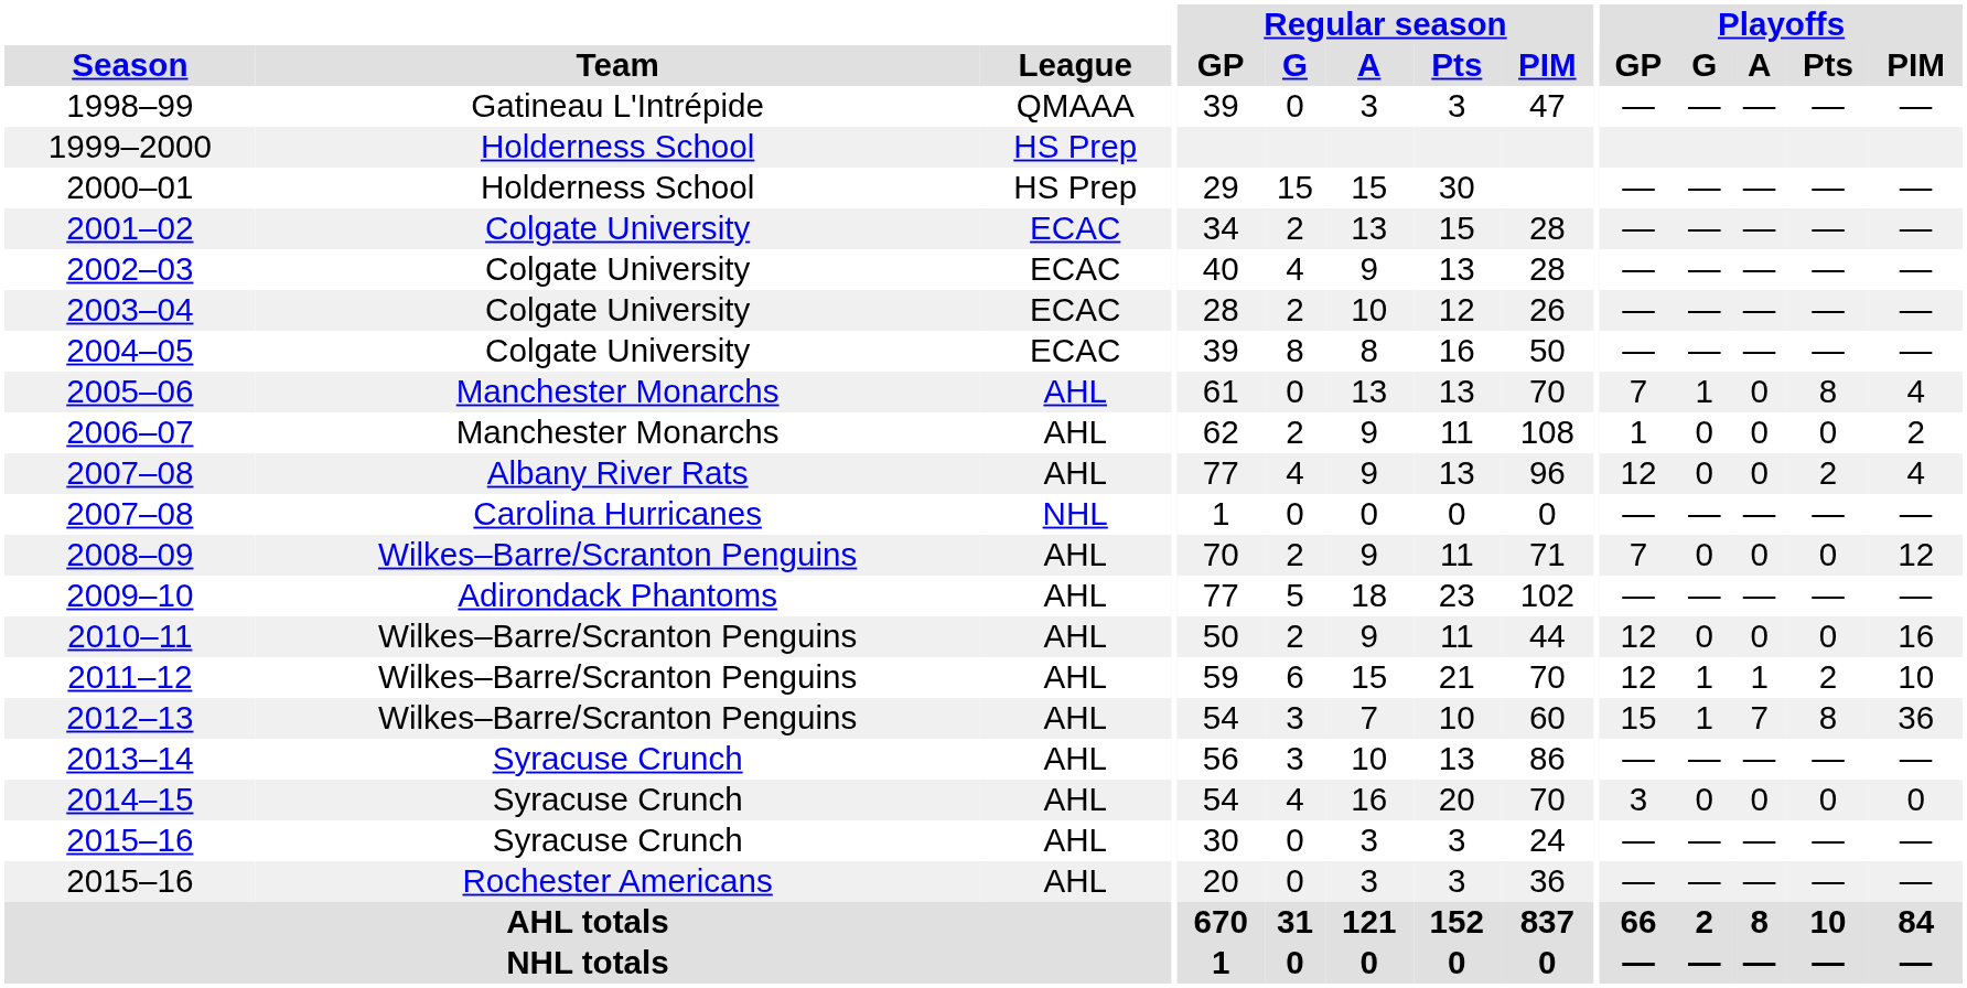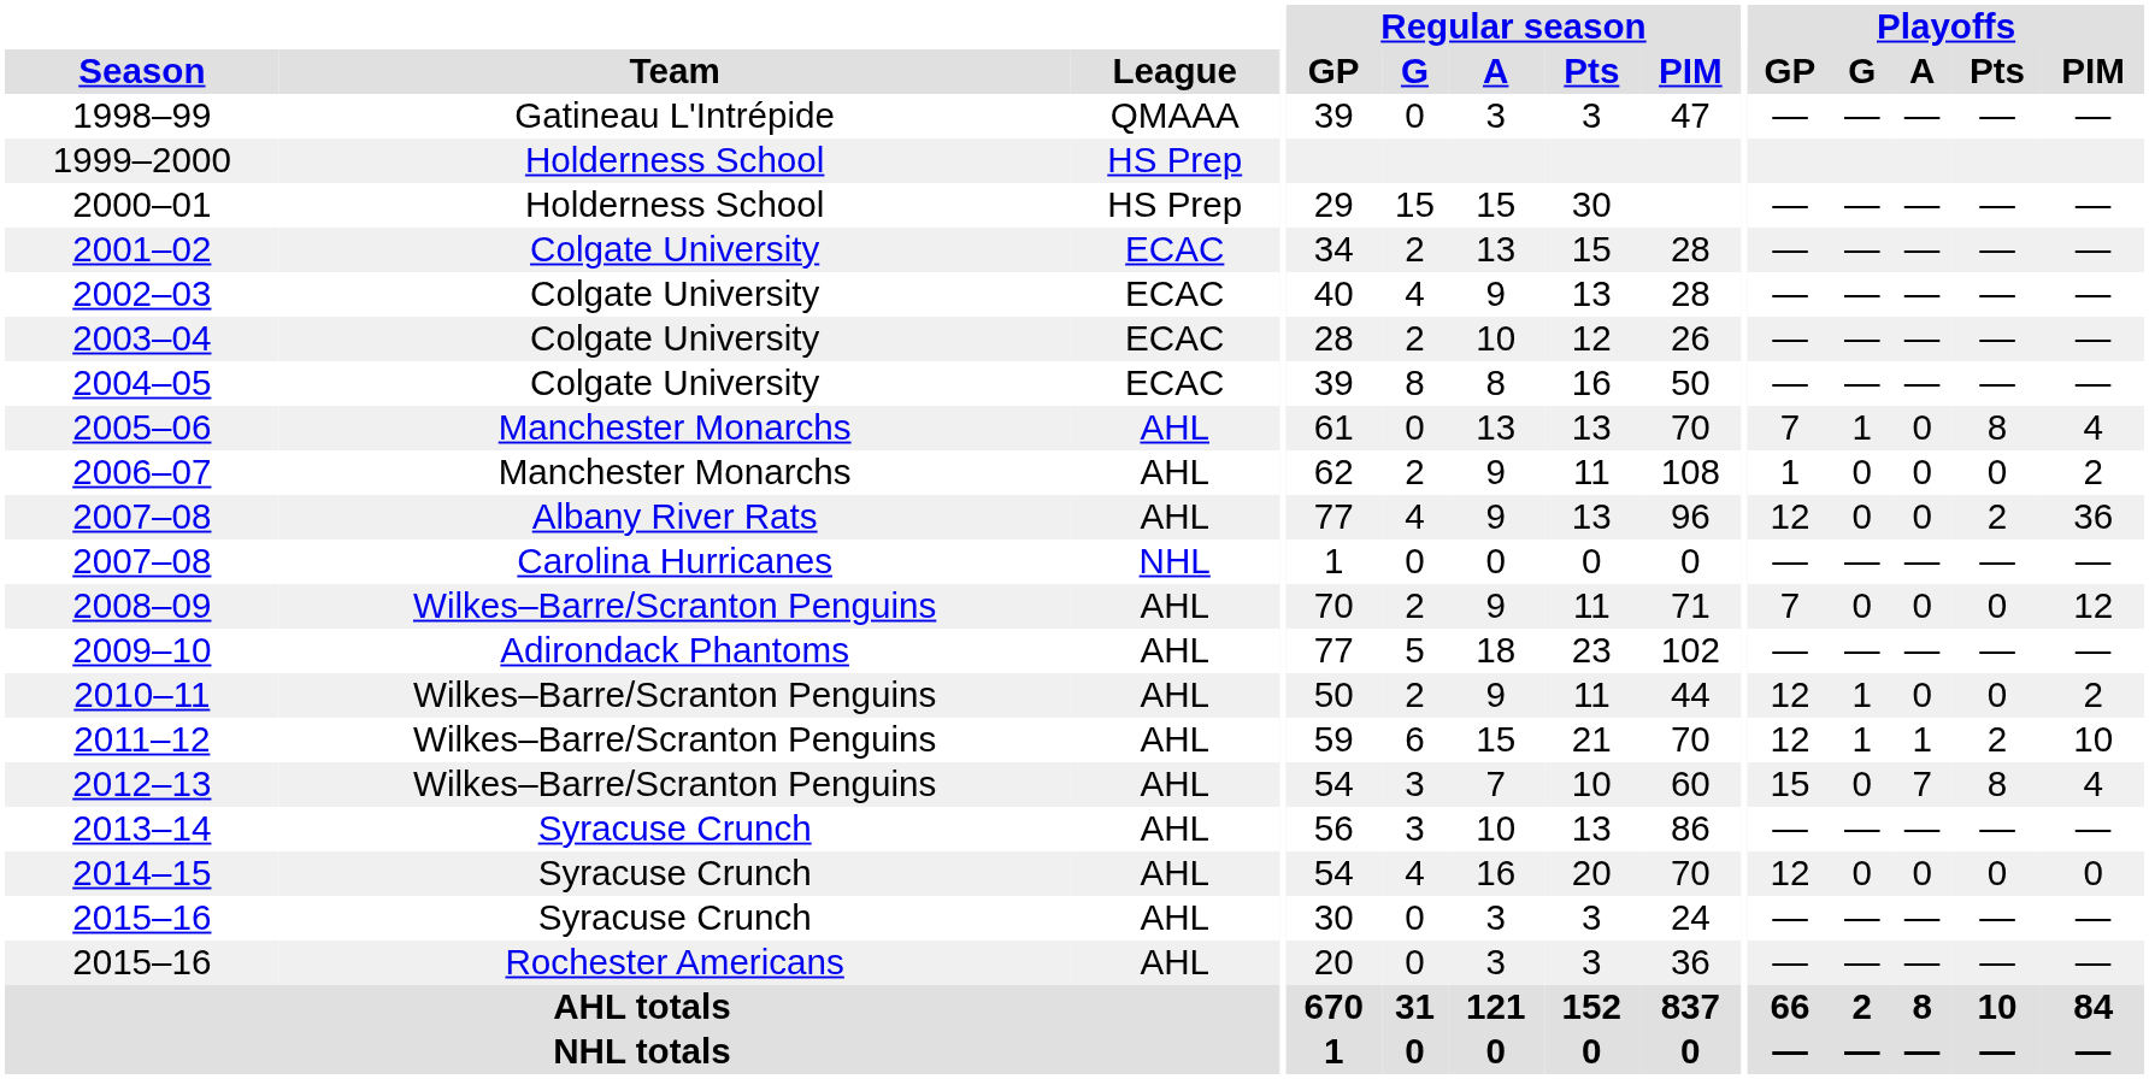2007–08 / Albany River Rats | Playoffs / PIM: 4 -> 36
2010–11 | Playoffs / G: 0 -> 1
2010–11 | Playoffs / PIM: 16 -> 2
2012–13 | Playoffs / G: 1 -> 0
2012–13 | Playoffs / PIM: 36 -> 4
2014–15 | Playoffs / GP: 3 -> 12
